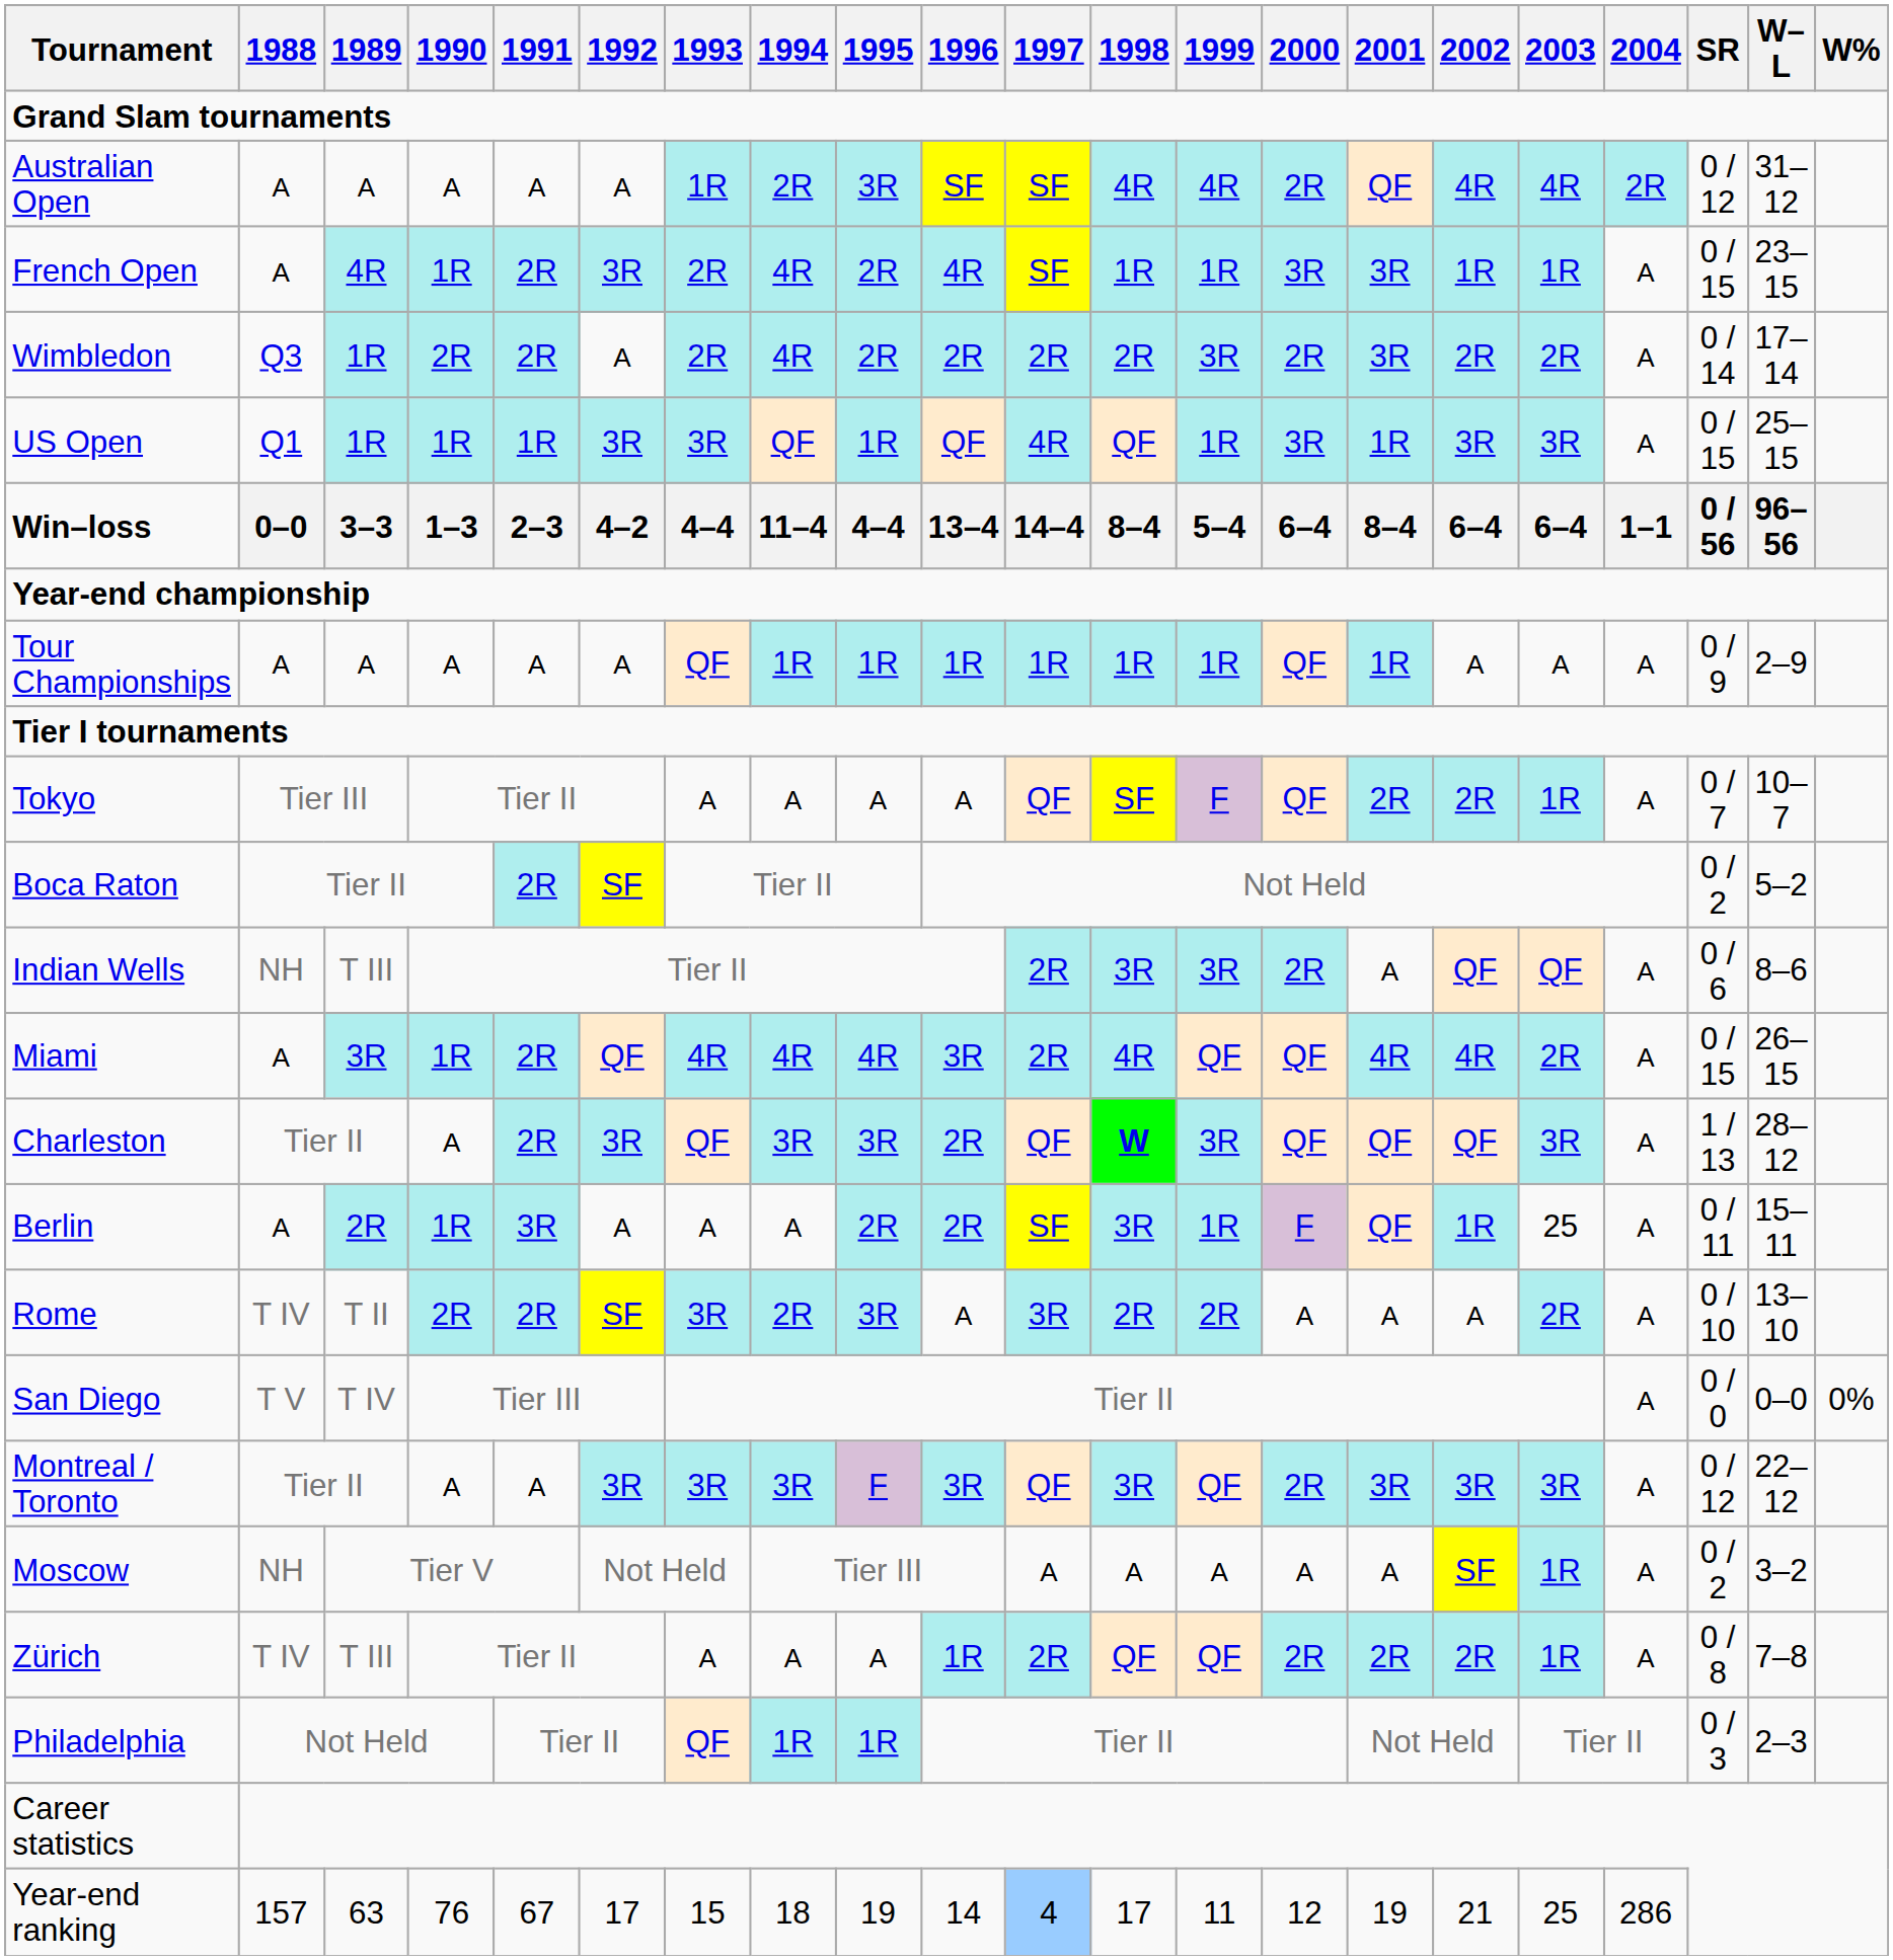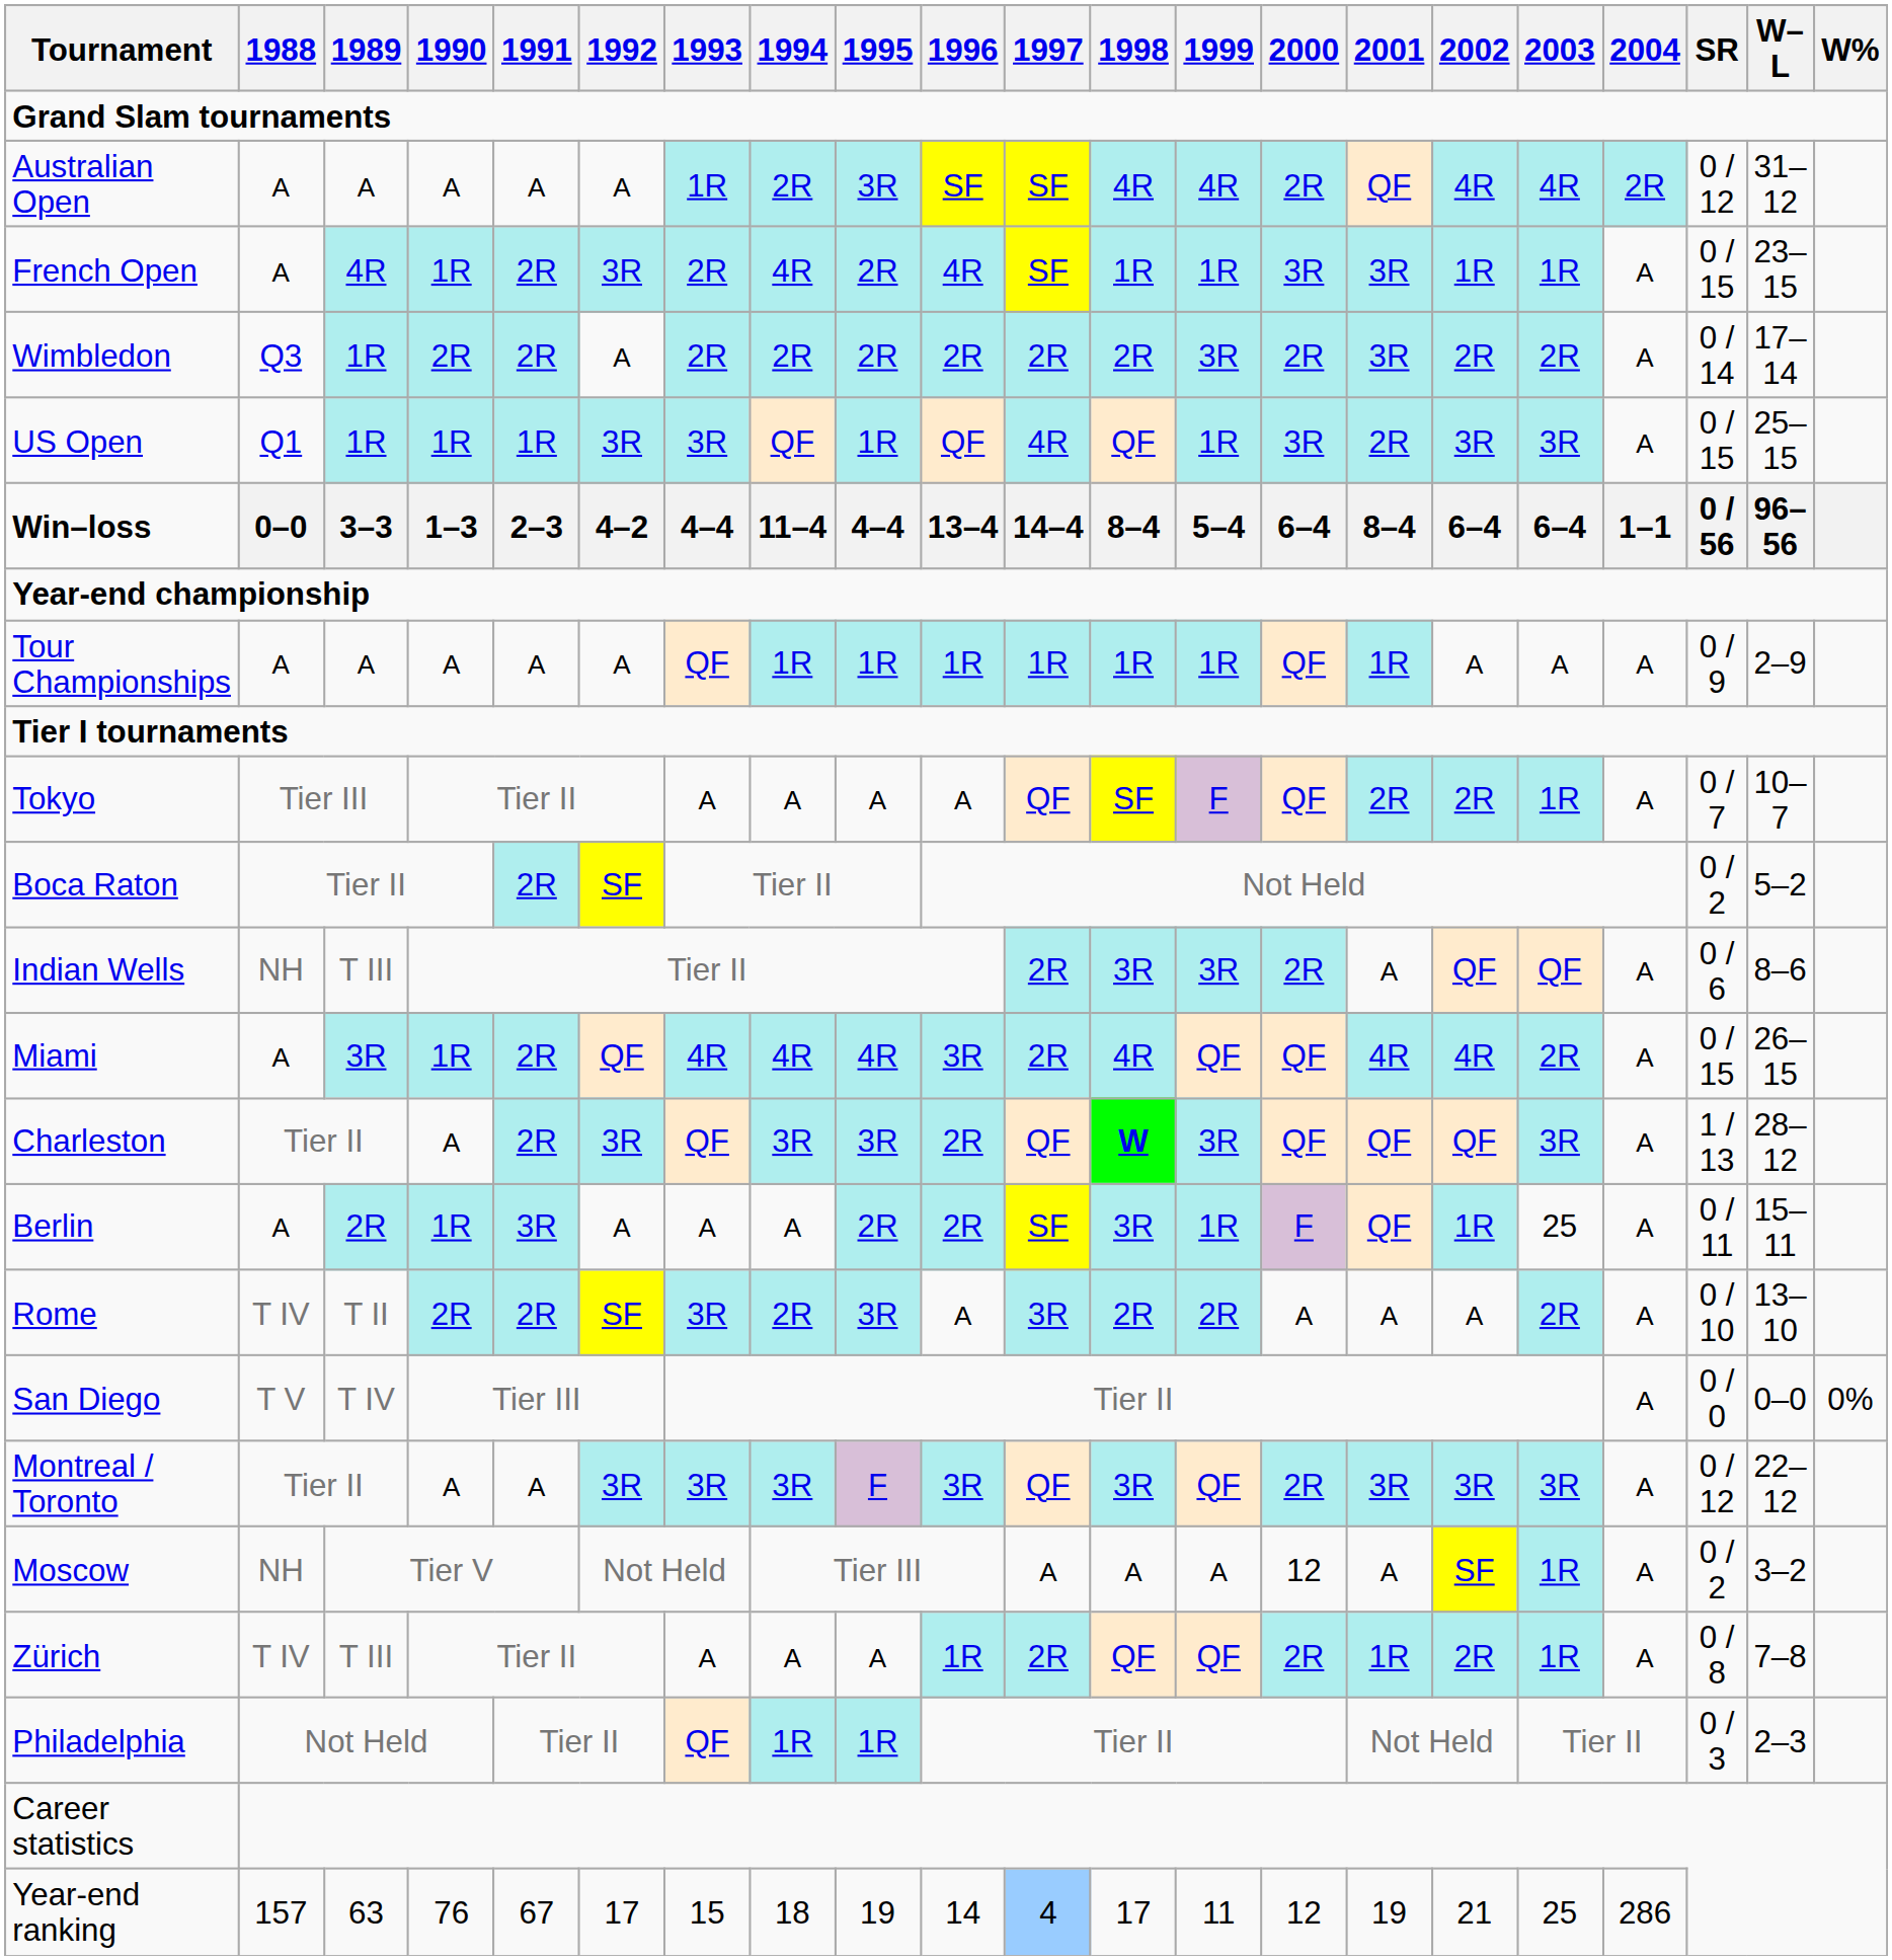Wimbledon | 1994: 4R -> 2R
US Open | 2001: 1R -> 2R
Moscow | 2000: A -> 12
Zürich | 2001: 2R -> 1R
